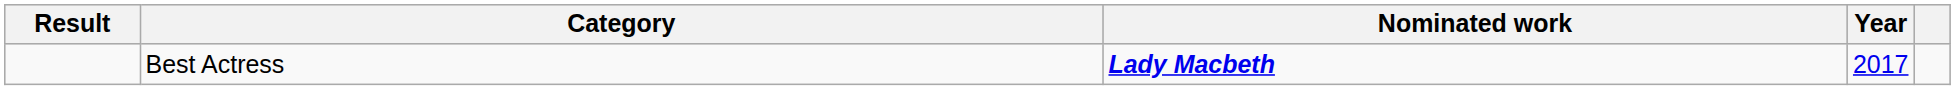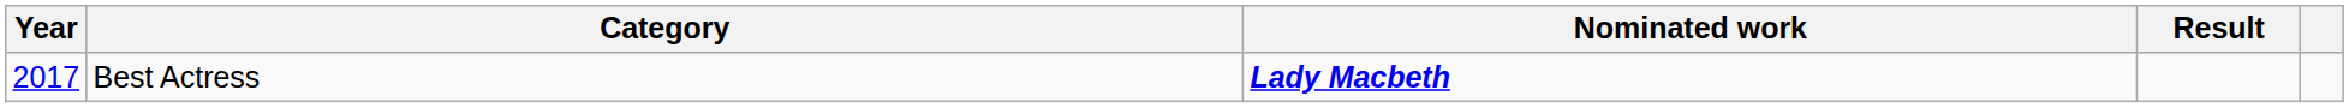columns swapped: Year <-> Result
